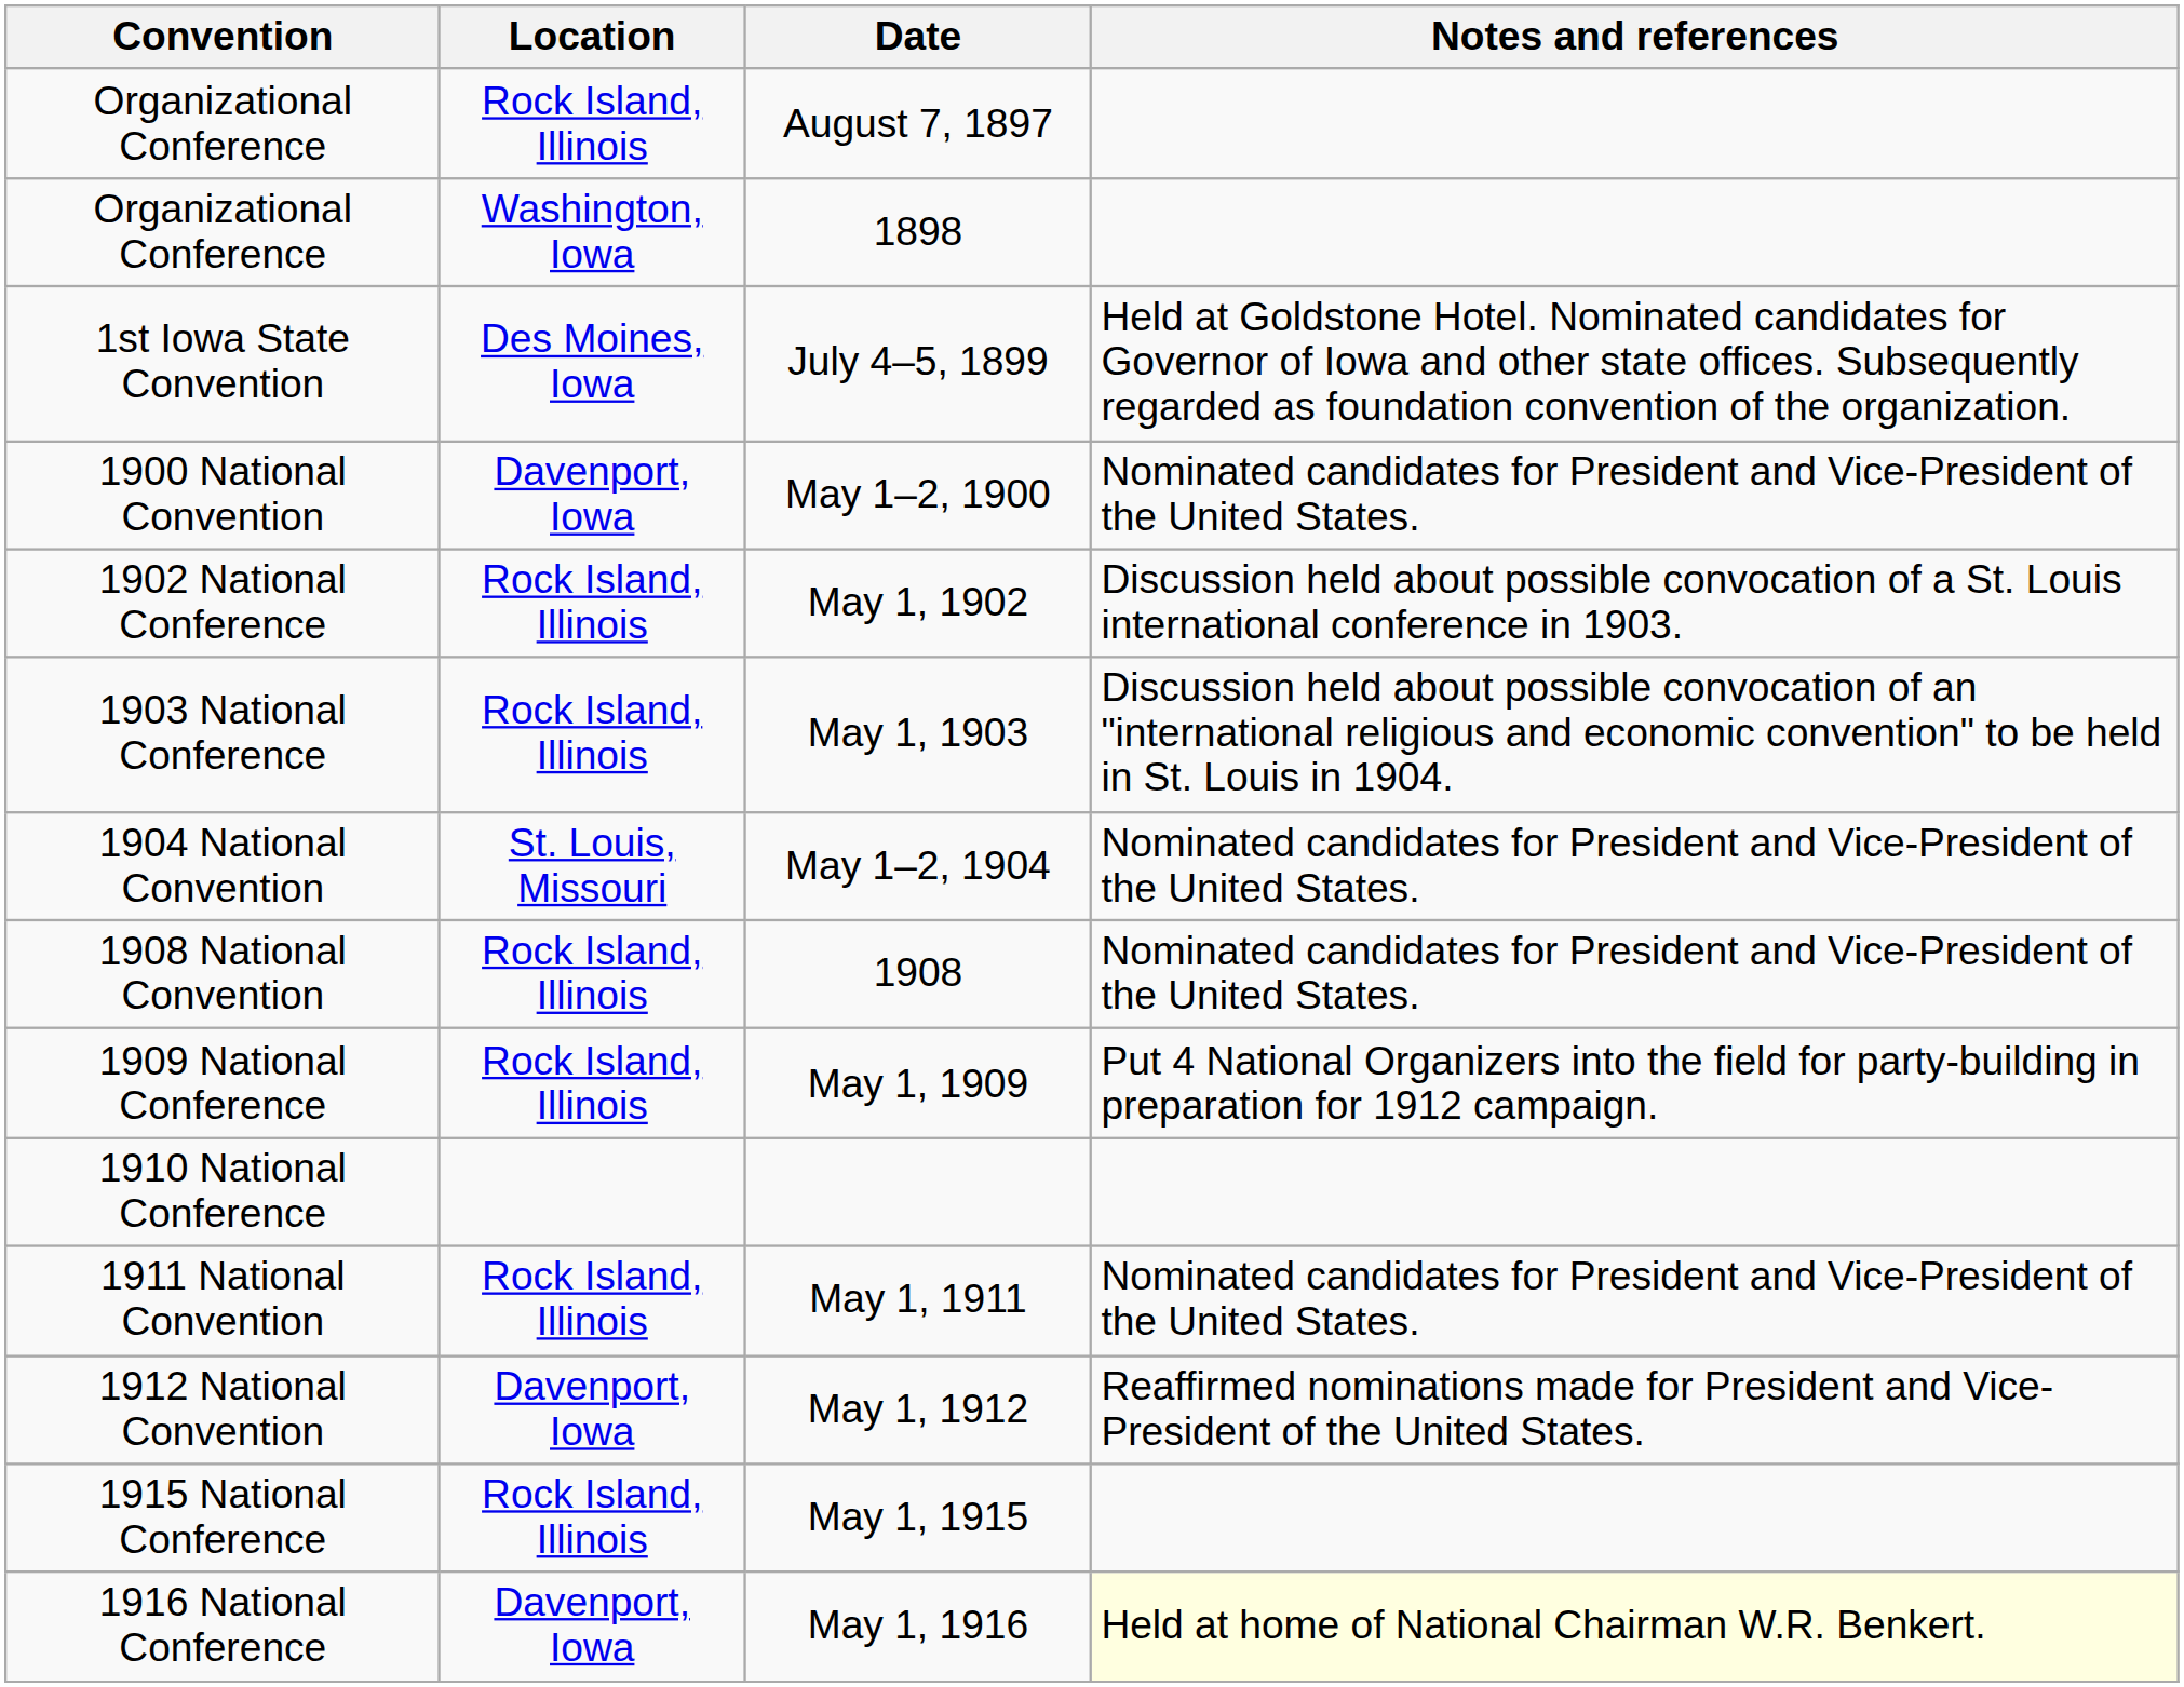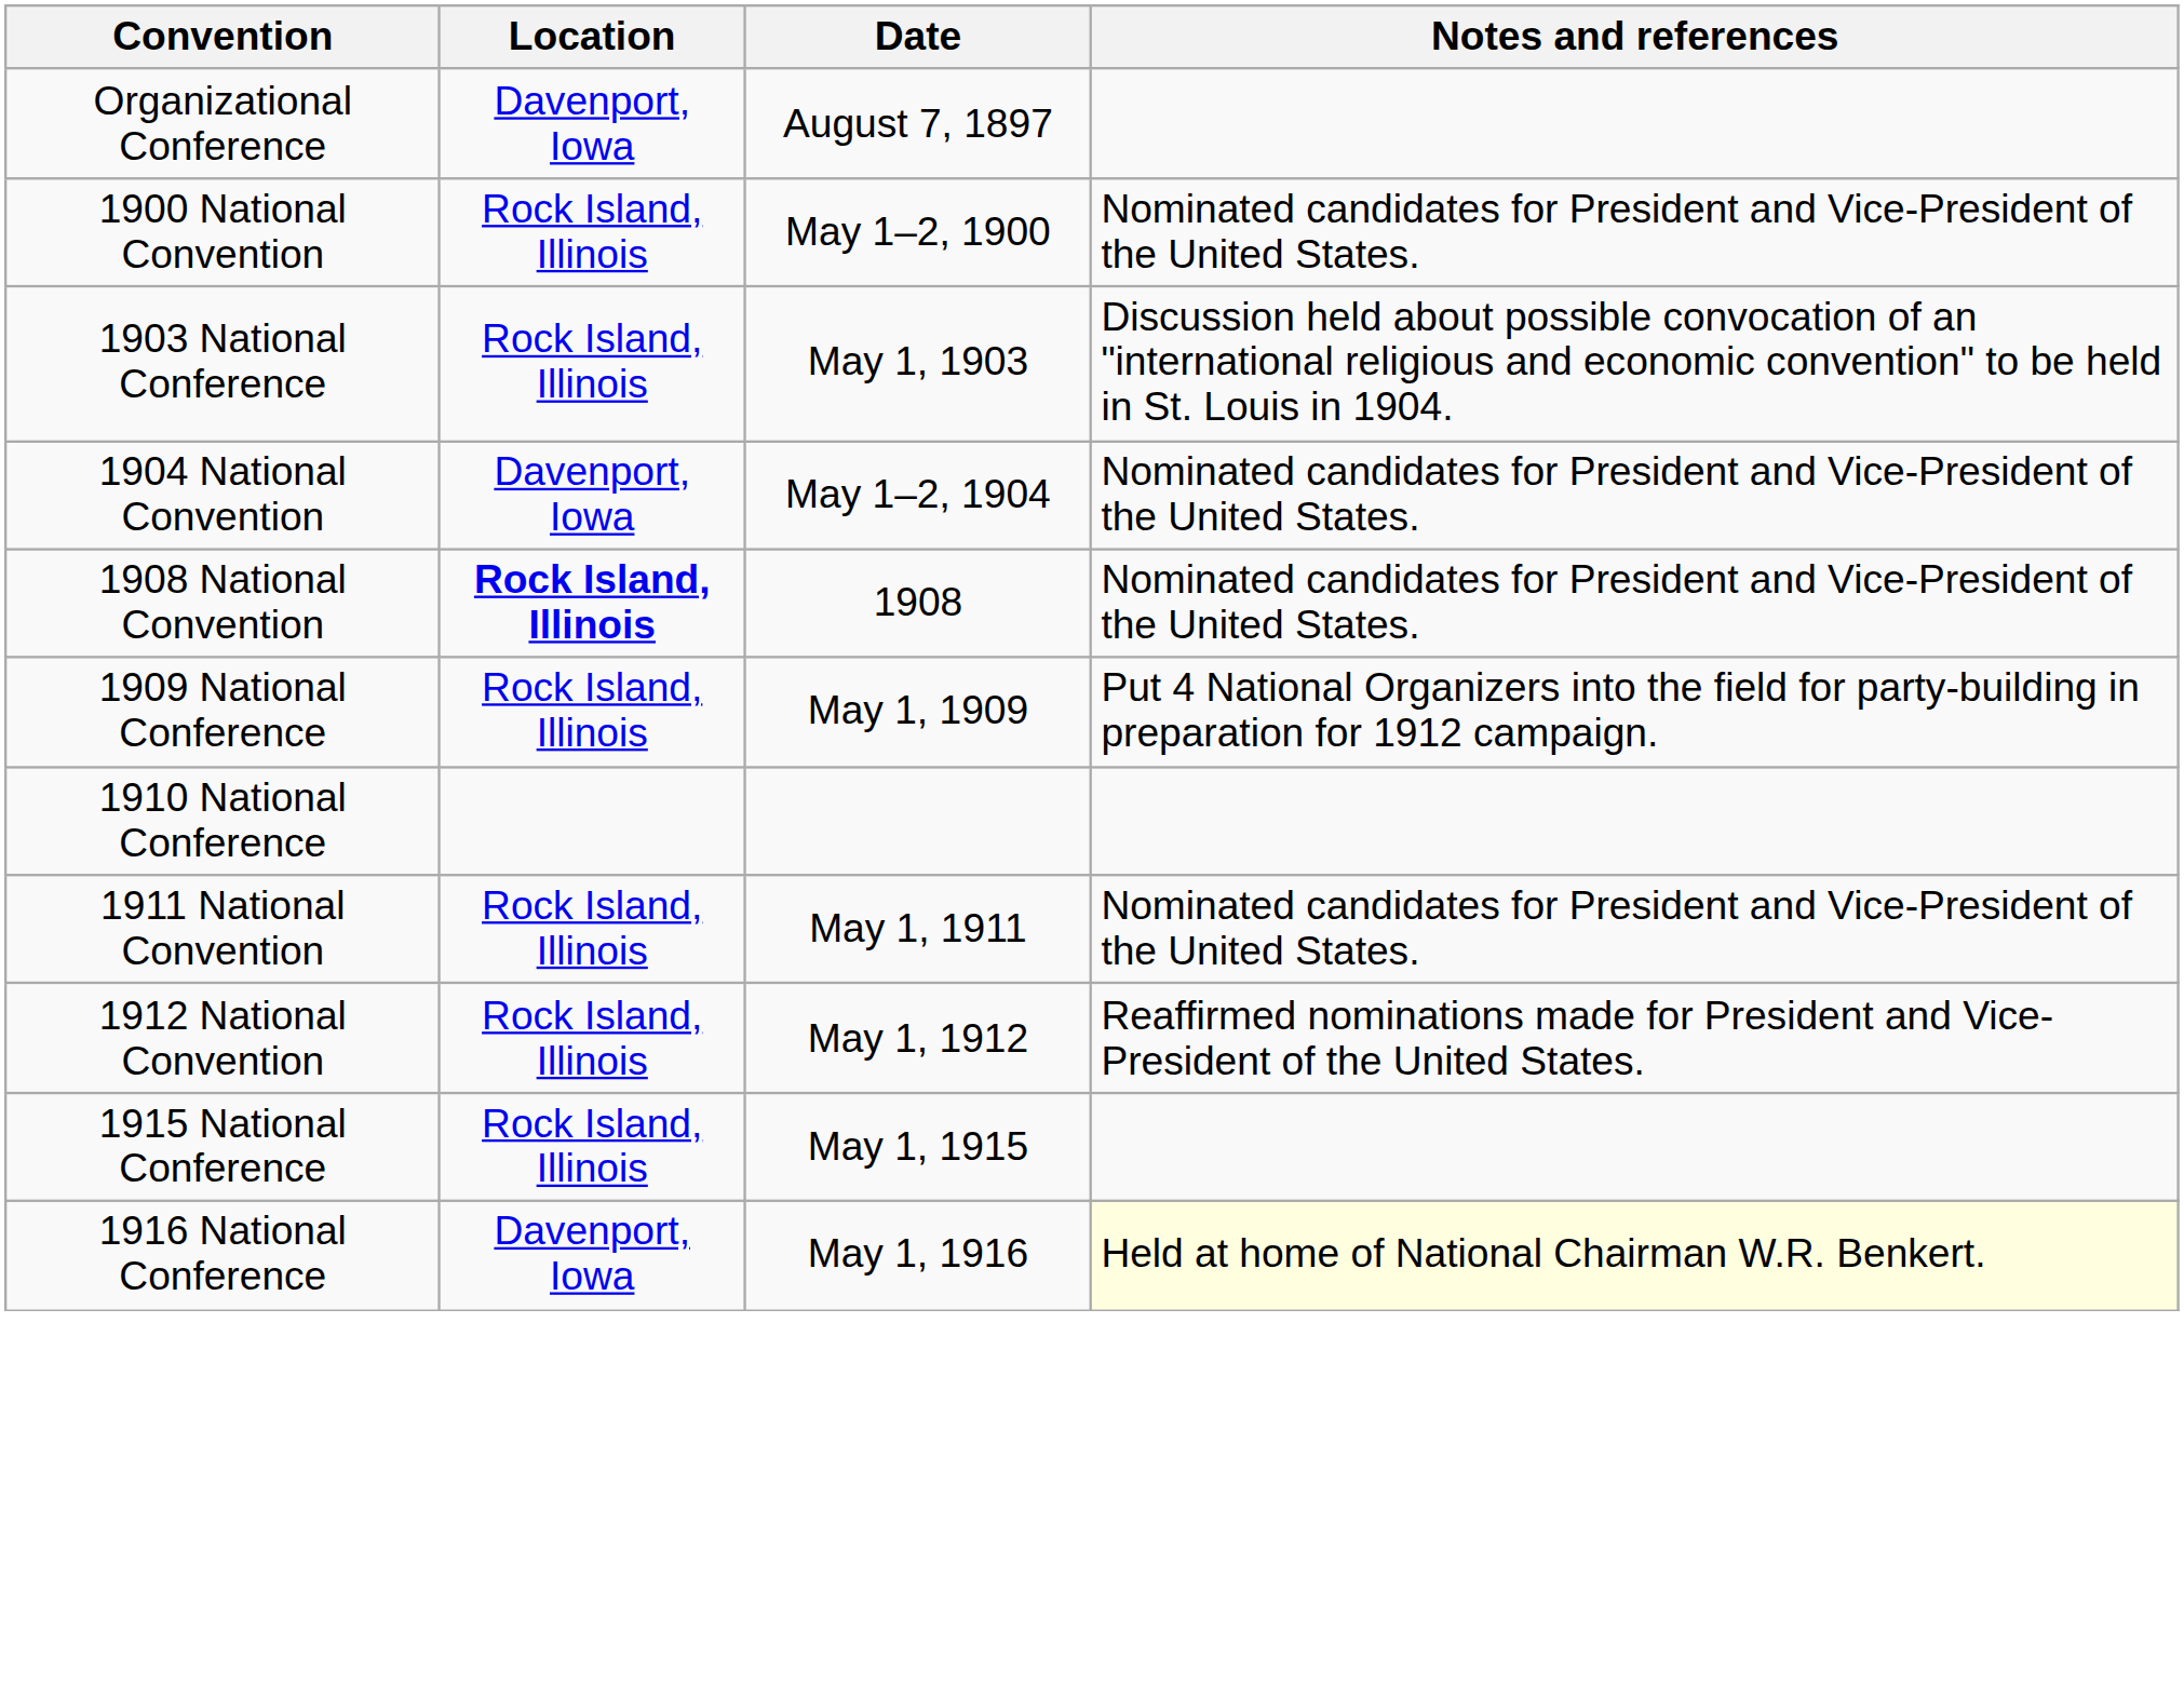August 7, 1897 | Location: Rock Island, Illinois -> Davenport, Iowa
- row: Organizational Conference | Washington, Iowa | 1898
- row: 1st Iowa State Convention | Des Moines, Iowa | July 4–5, 1899 | Held at Goldstone Hotel. Nominated candidates for Governor of Iowa and other state offices. Subsequently regarded as foundation convention of the organization.
May 1–2, 1900 | Location: Davenport, Iowa -> Rock Island, Illinois
- row: 1902 National Conference | Rock Island, Illinois | May 1, 1902 | Discussion held about possible convocation of a St. Louis international conference in 1903.
May 1–2, 1904 | Location: St. Louis, Missouri -> Davenport, Iowa
1908 | Location: normal -> bold
May 1, 1912 | Location: Davenport, Iowa -> Rock Island, Illinois
